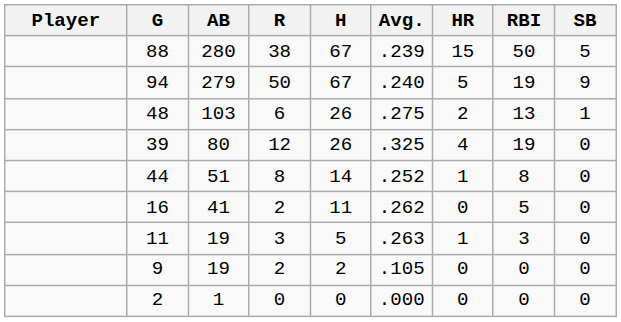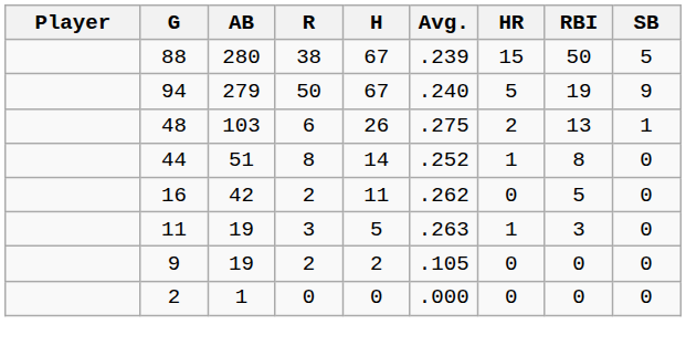- row: 39 | 80 | 12 | 26 | .325 | 4 | 19 | 0
16 | AB: 41 -> 42
